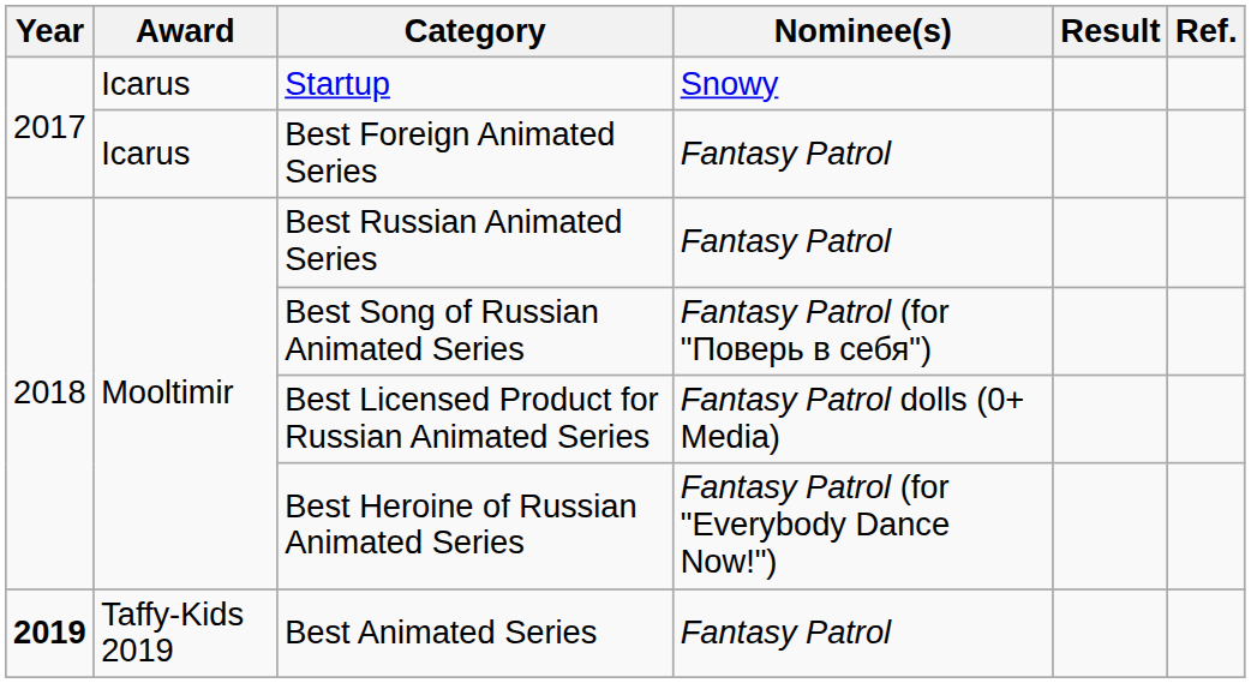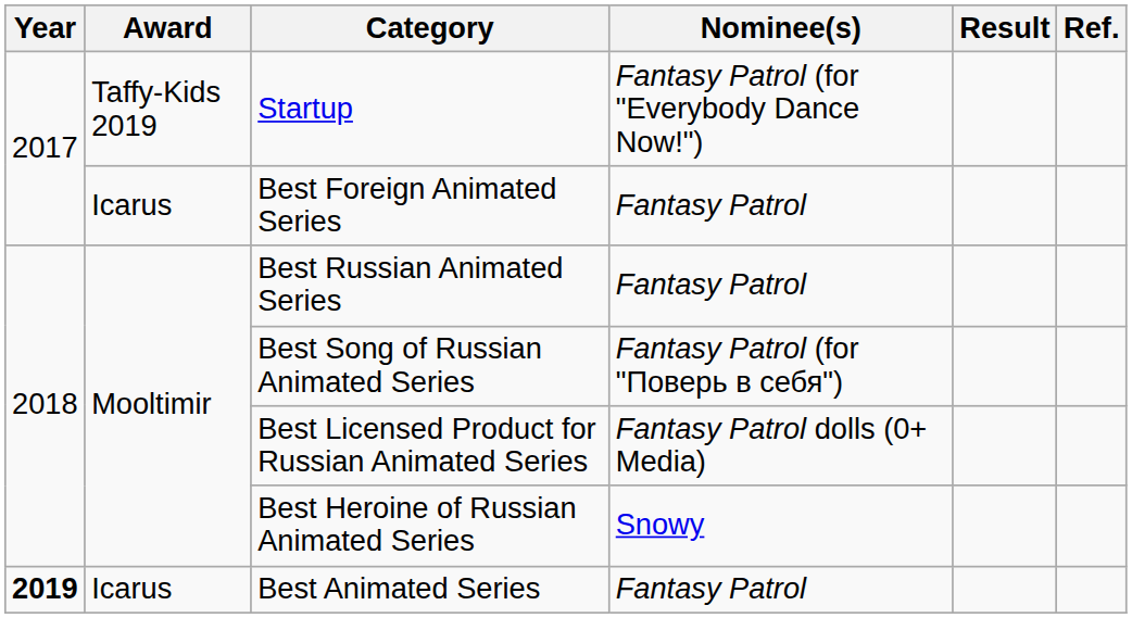Startup | Award: Icarus -> Taffy-Kids 2019
Startup | Nominee(s): Snowy -> Fantasy Patrol (for "Everybody Dance Now!")
Best Heroine of Russian Animated Series | Nominee(s): Fantasy Patrol (for "Everybody Dance Now!") -> Snowy
Best Animated Series | Award: Taffy-Kids 2019 -> Icarus
